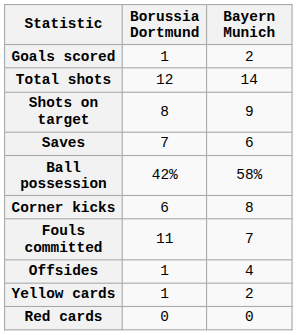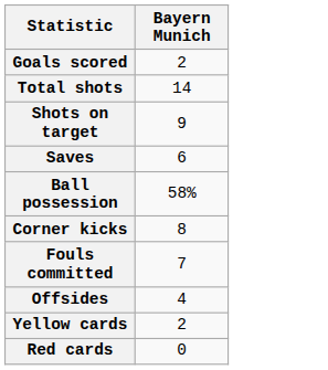- column: Borussia Dortmund | 1 | 12 | 8 | 7 | 42% | 6 | 11 | 1 | 1 | 0
